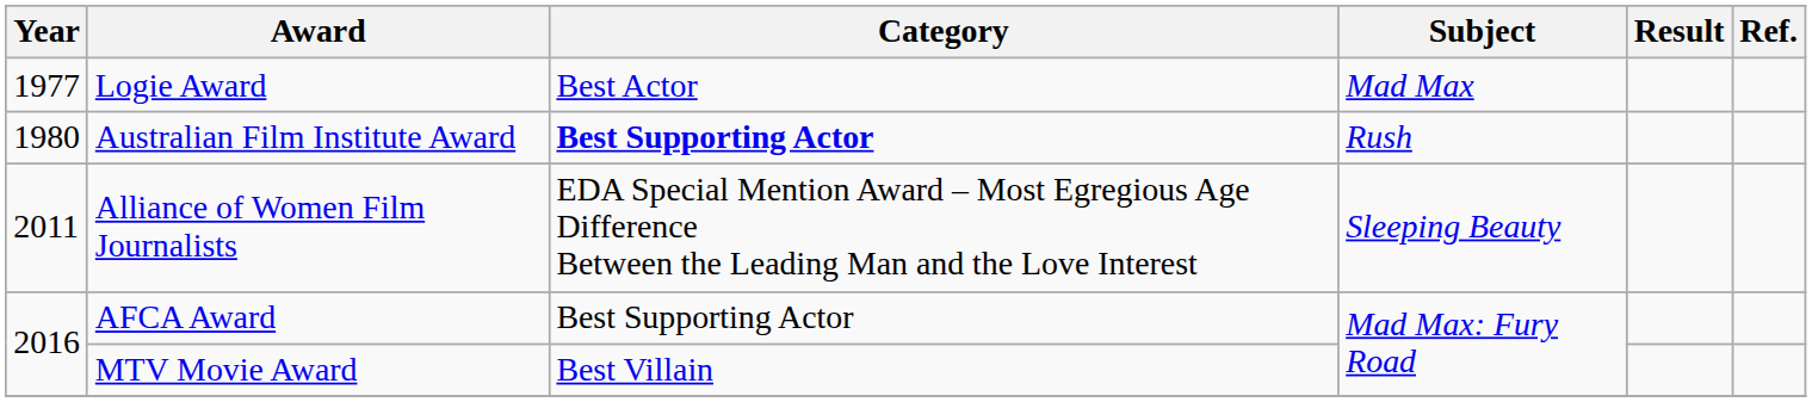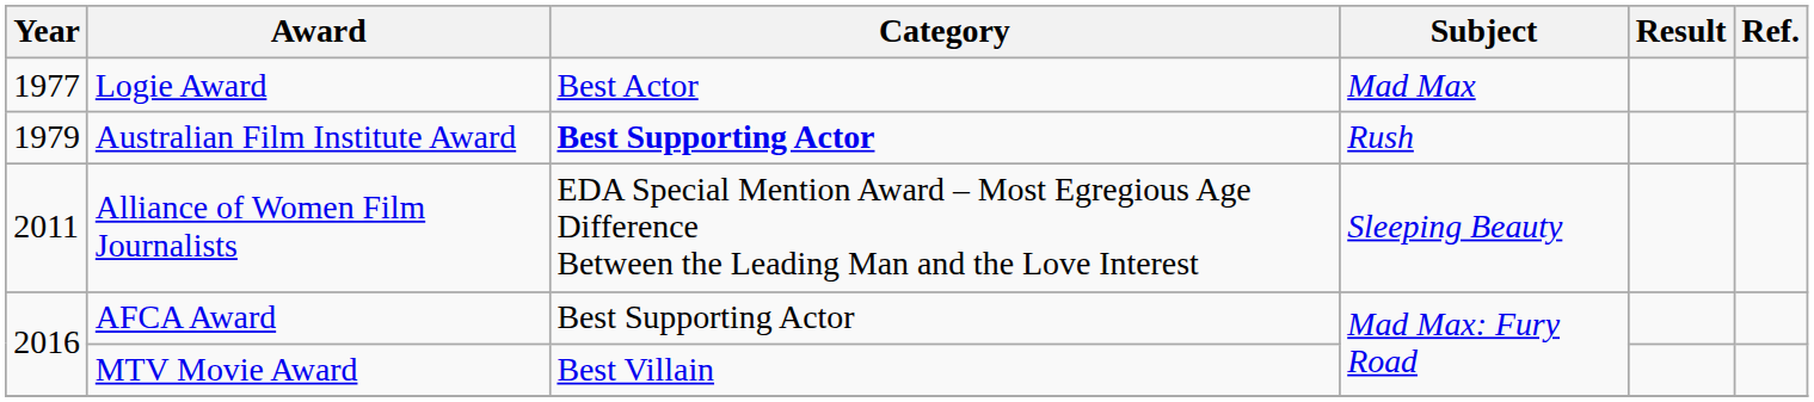Australian Film Institute Award | Year: 1980 -> 1979
